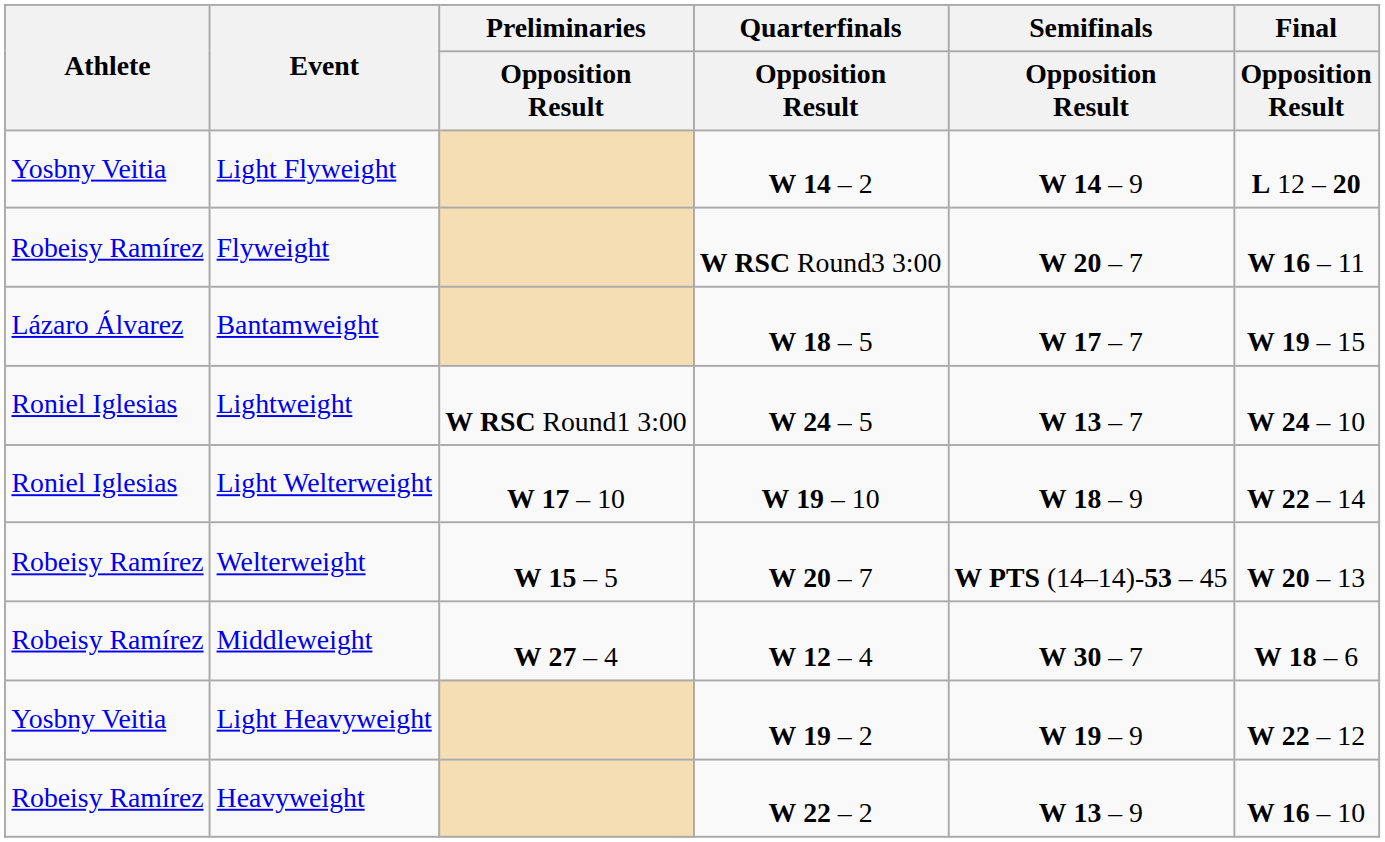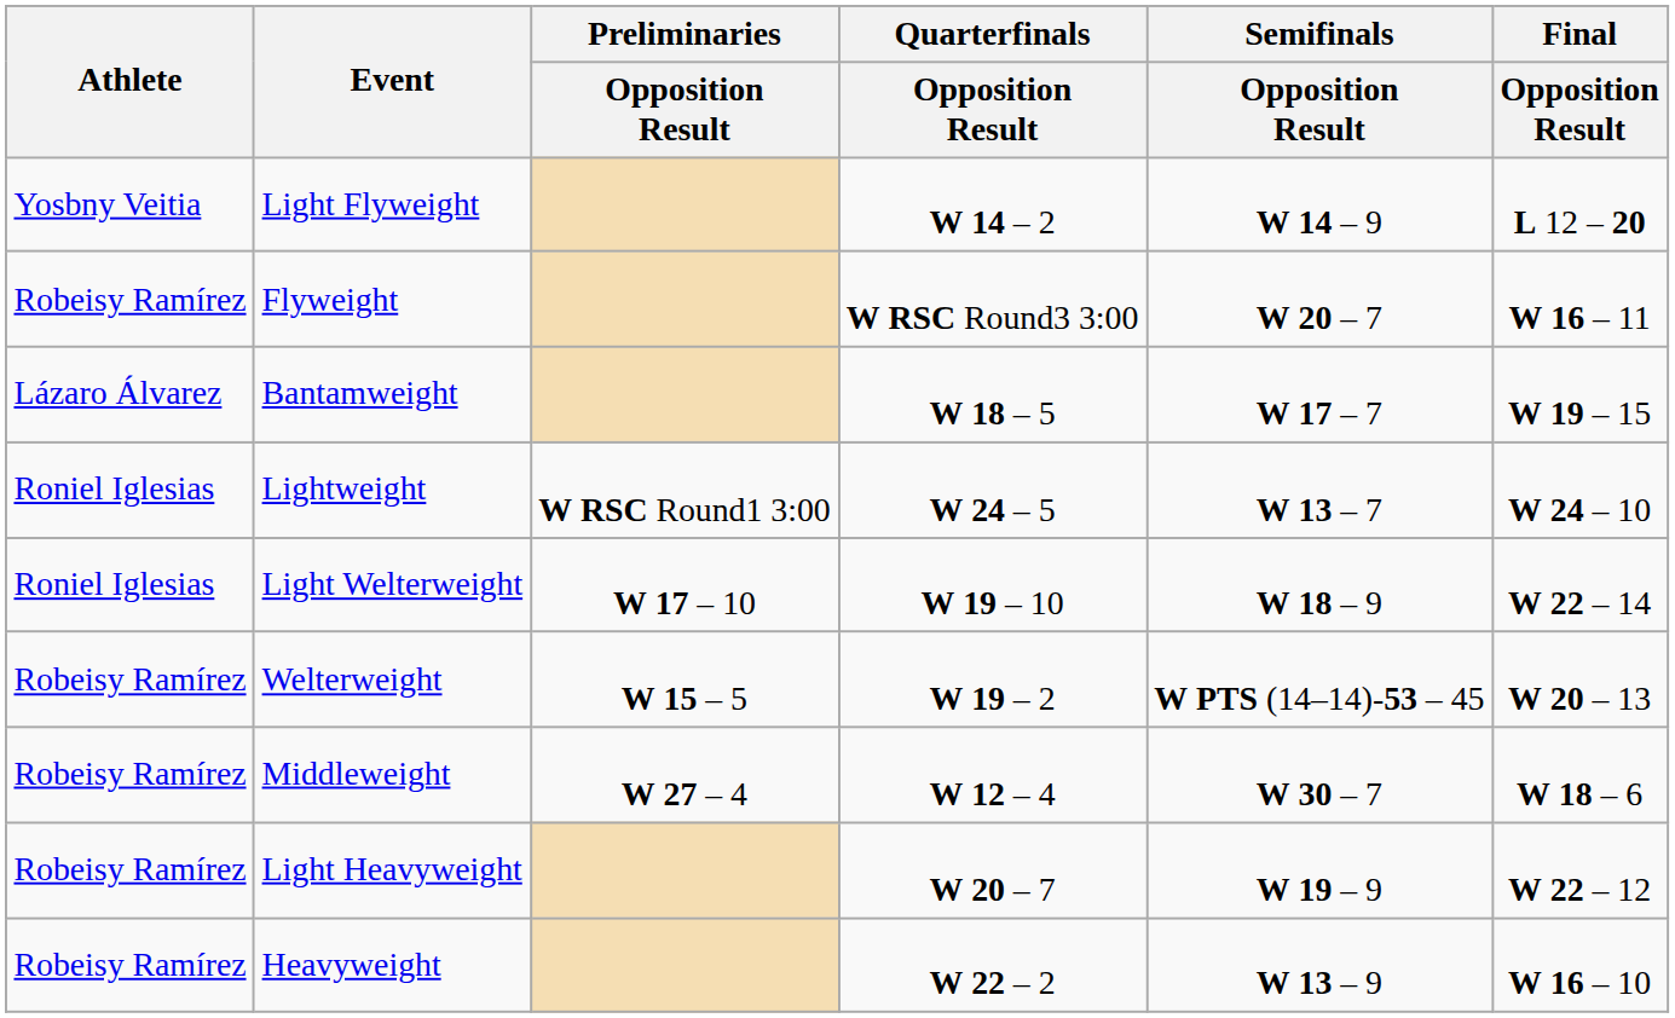Welterweight | Quarterfinals / Opposition Result: W 20 – 7 -> W 19 – 2
Light Heavyweight | Athlete: Yosbny Veitia -> Robeisy Ramírez
Light Heavyweight | Quarterfinals / Opposition Result: W 19 – 2 -> W 20 – 7
